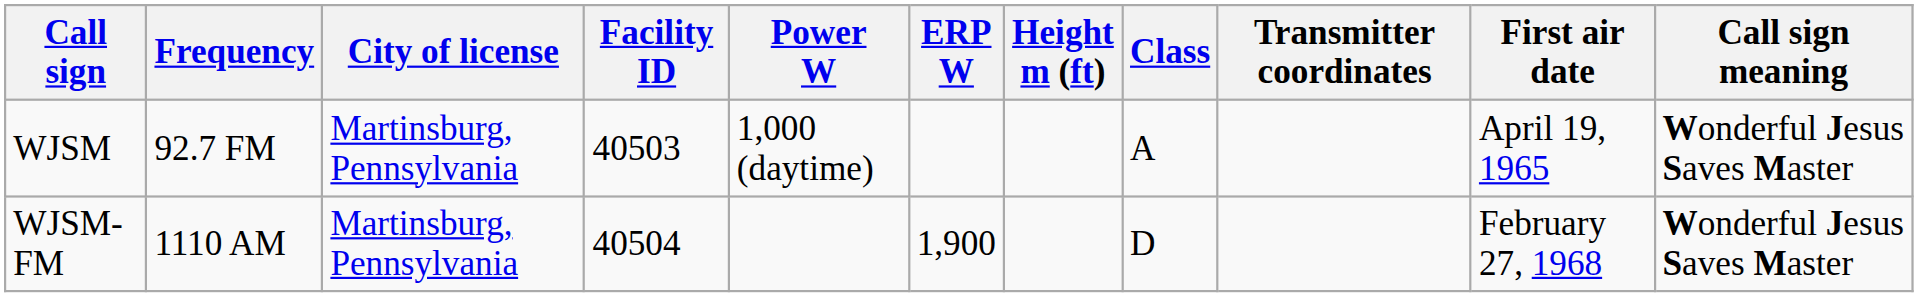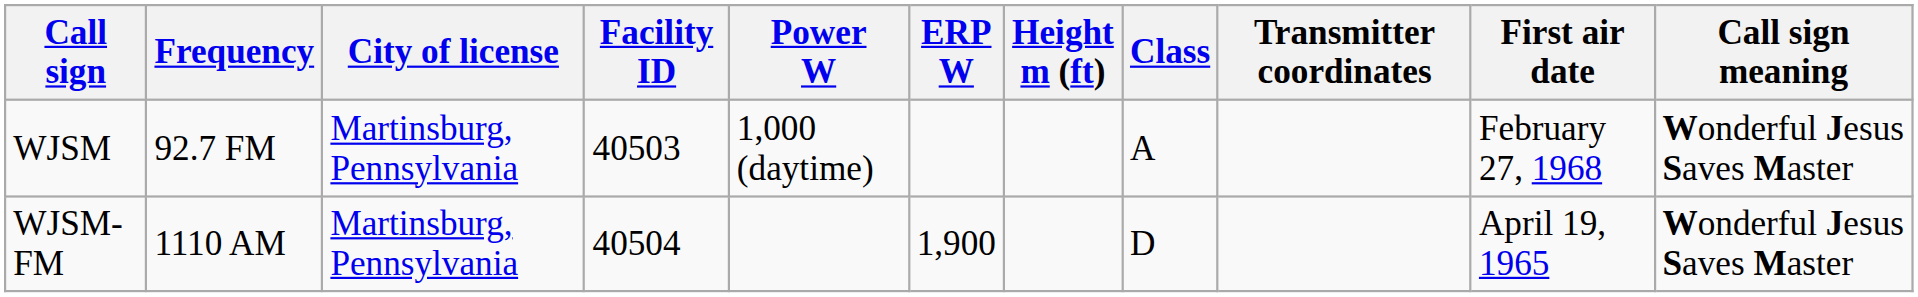WJSM | First air date: April 19, 1965 -> February 27, 1968
WJSM-FM | First air date: February 27, 1968 -> April 19, 1965
